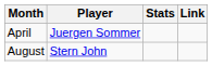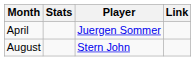columns swapped: Player <-> Stats
